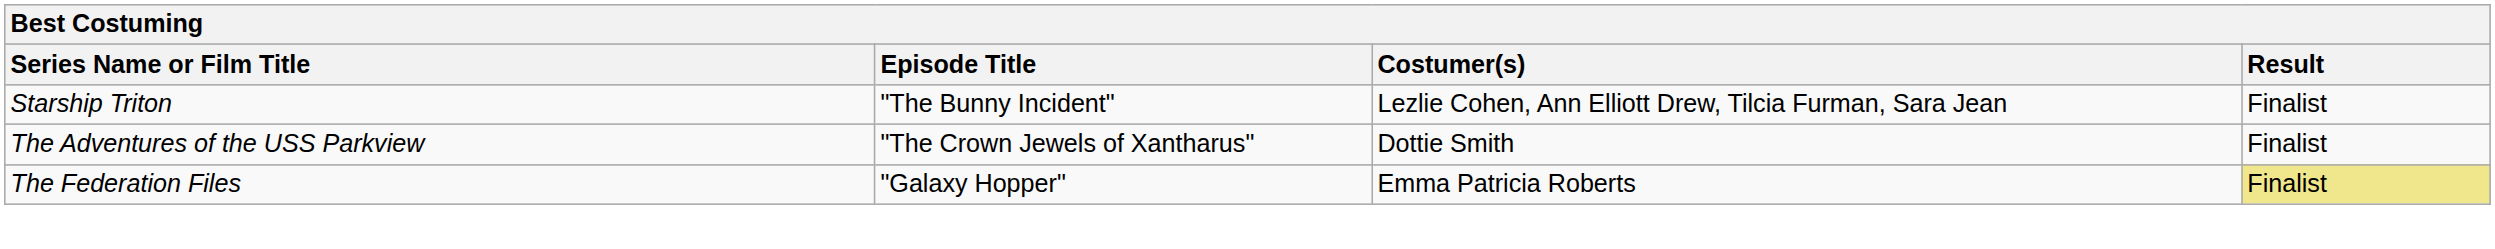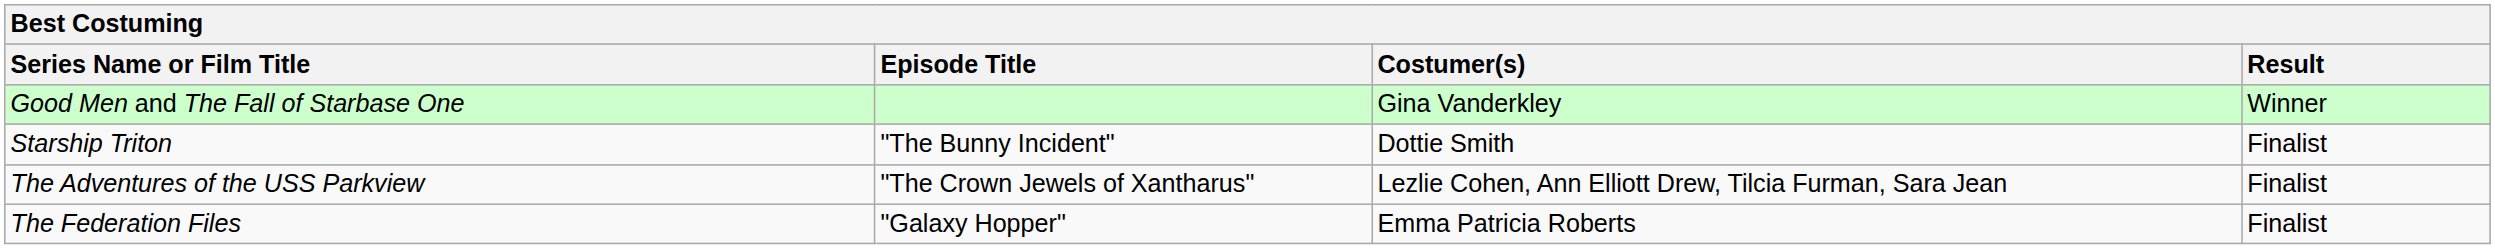+ row: Good Men and The Fall of Starbase One | Gina Vanderkley | Winner
Starship Triton | Costumer(s): Lezlie Cohen, Ann Elliott Drew, Tilcia Furman, Sara Jean -> Dottie Smith
The Adventures of the USS Parkview | Costumer(s): Dottie Smith -> Lezlie Cohen, Ann Elliott Drew, Tilcia Furman, Sara Jean
The Federation Files | Result: khaki background -> no background
